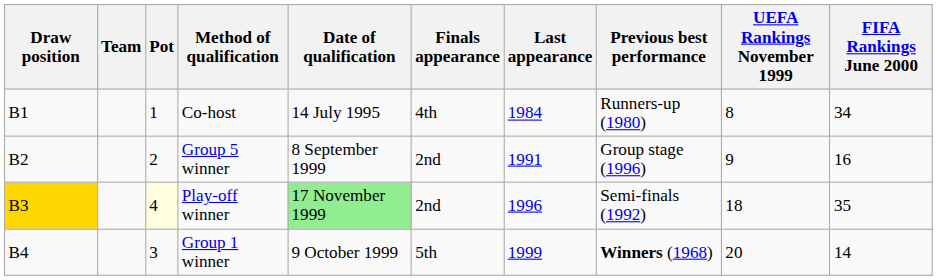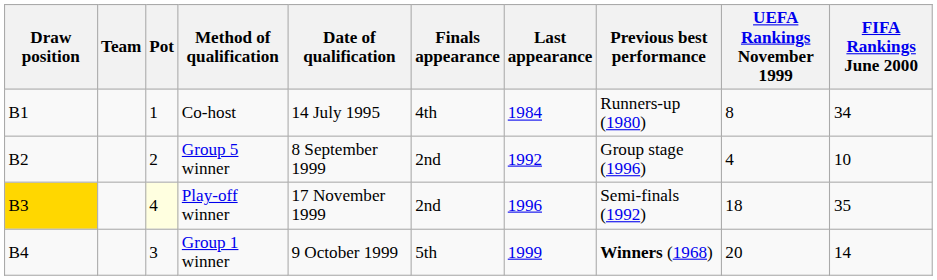Group 5 winner | Last appearance: 1991 -> 1992
Group 5 winner | UEFA Rankings November 1999: 9 -> 4
Group 5 winner | FIFA Rankings June 2000: 16 -> 10
Play-off winner | Date of qualification: lightgreen background -> no background
